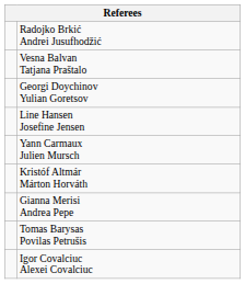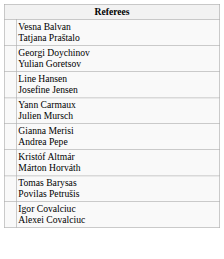- row: Radojko Brkić Andrei Jusufhodžić
rows swapped: Kristóf Altmár Márton Horváth <-> Gianna Merisi Andrea Pepe
